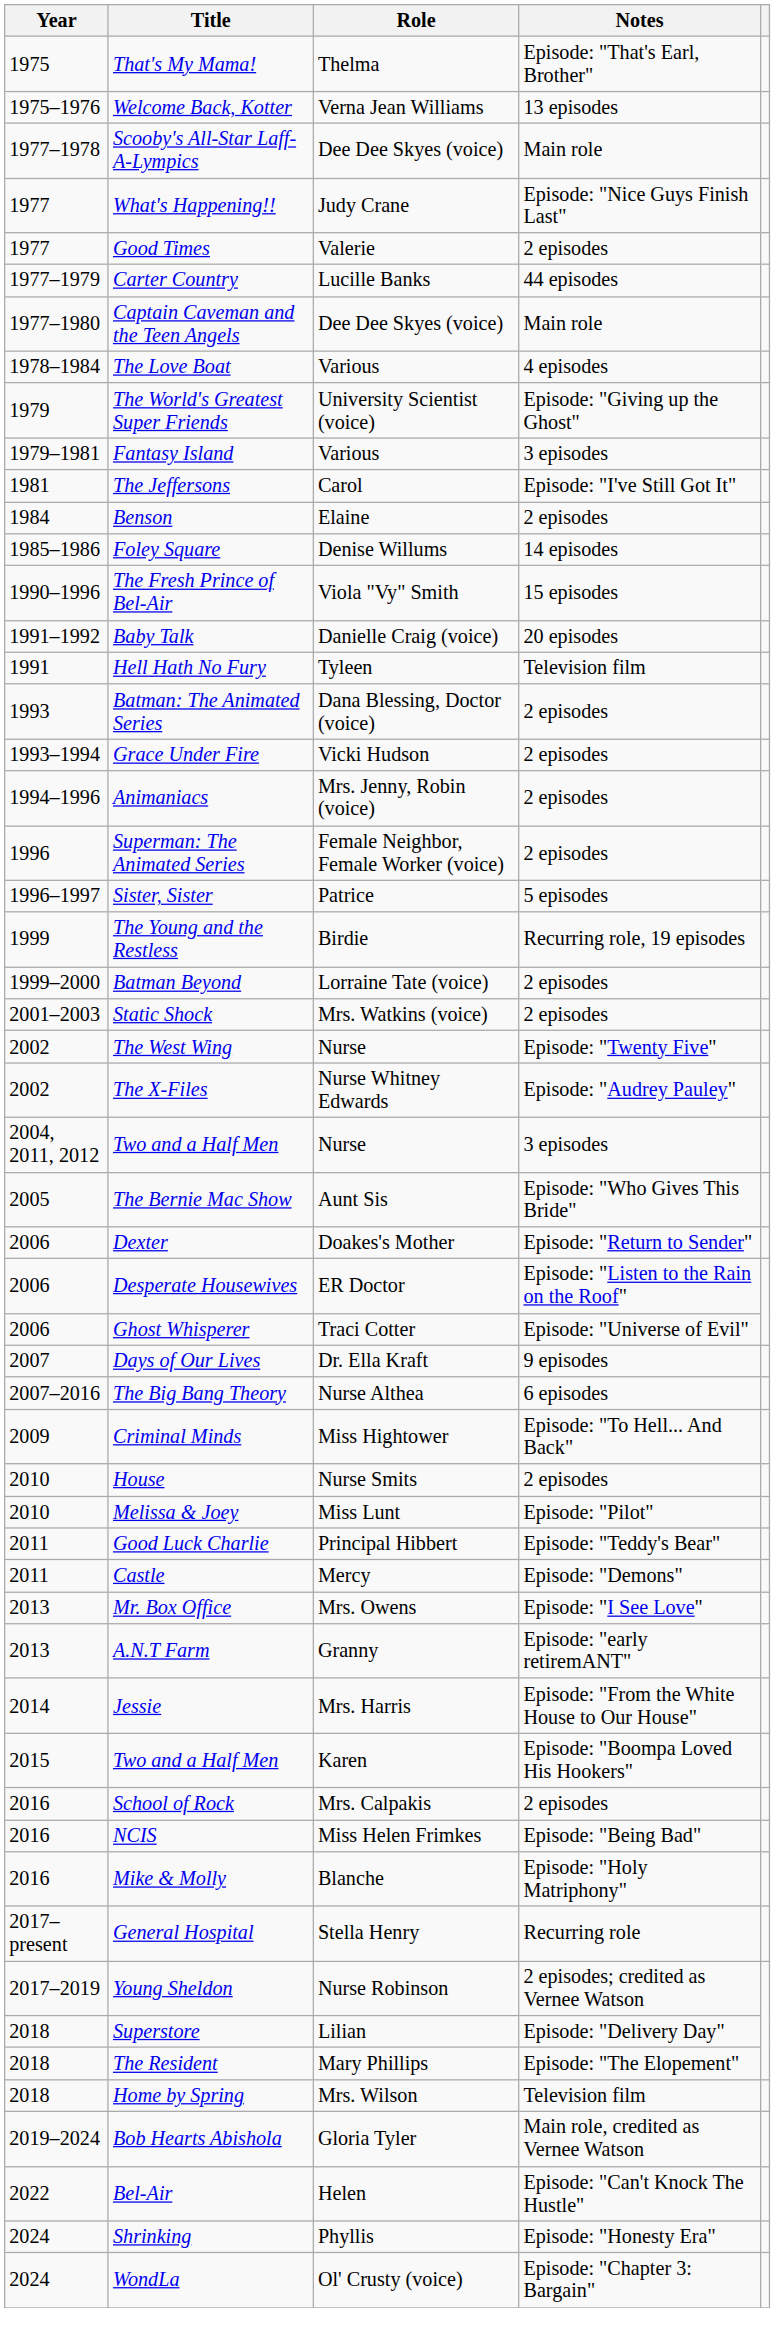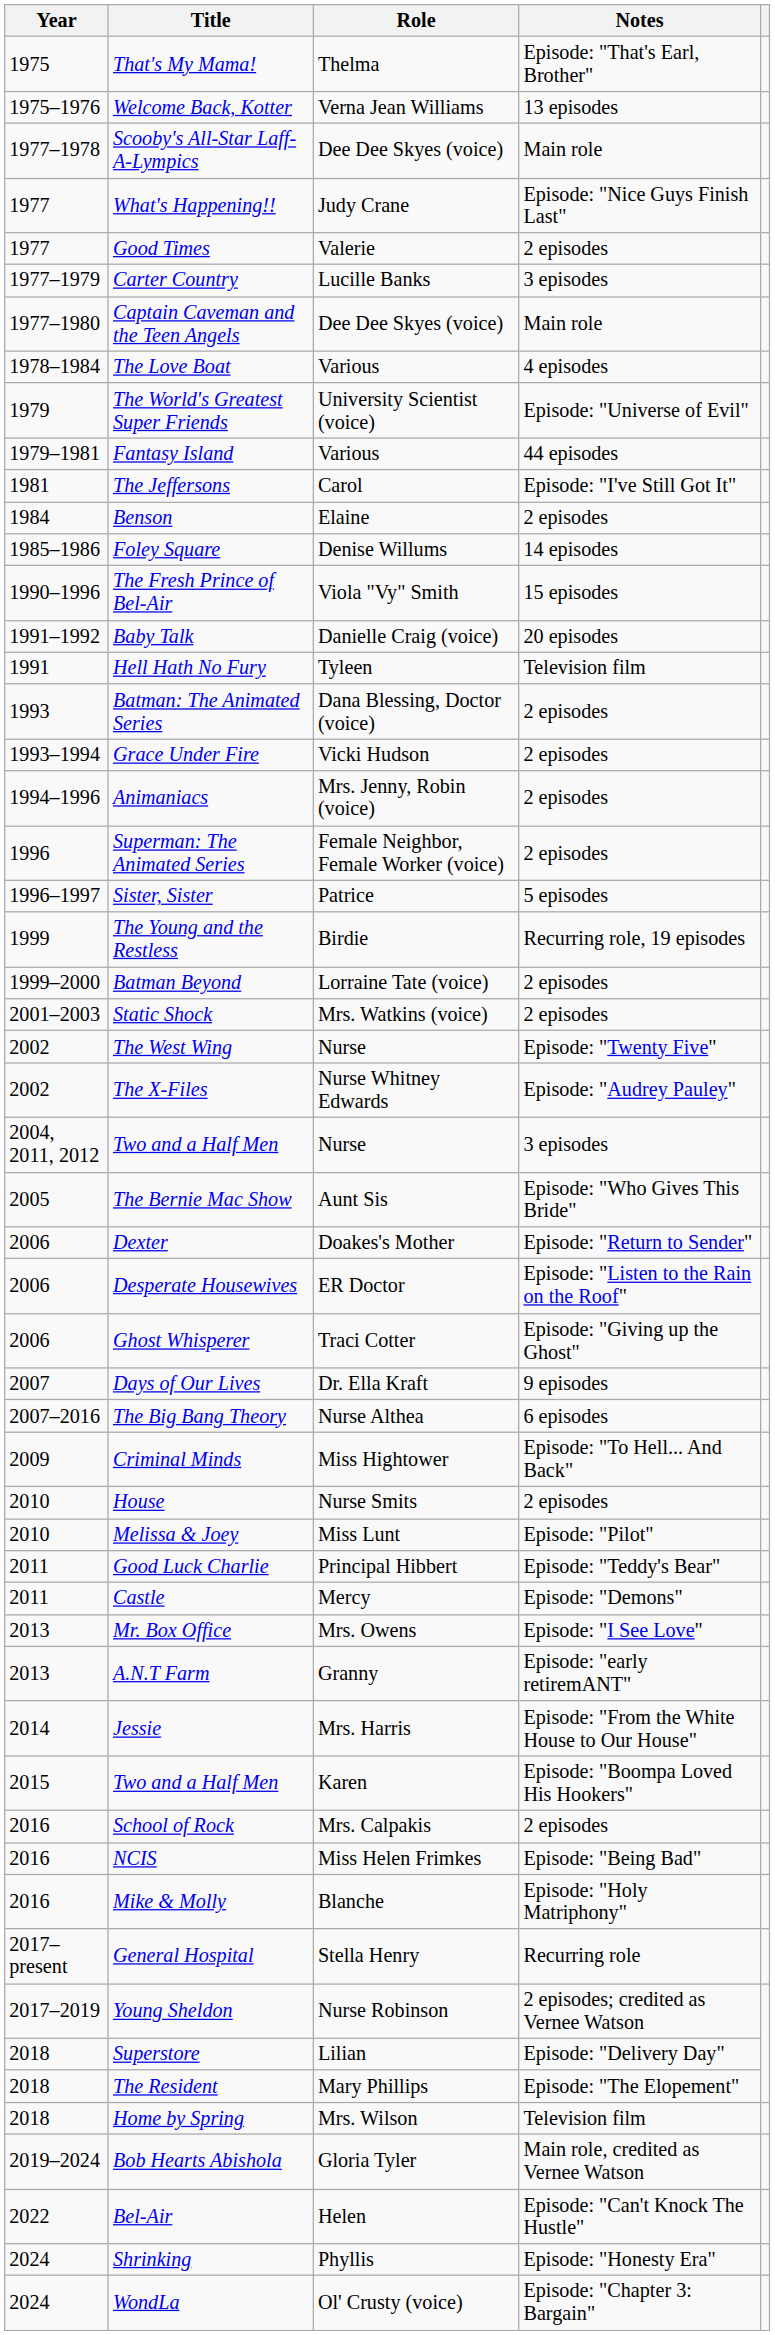Carter Country | Notes: 44 episodes -> 3 episodes
The World's Greatest Super Friends | Notes: Episode: "Giving up the Ghost" -> Episode: "Universe of Evil"
Fantasy Island | Notes: 3 episodes -> 44 episodes
Ghost Whisperer | Notes: Episode: "Universe of Evil" -> Episode: "Giving up the Ghost"
